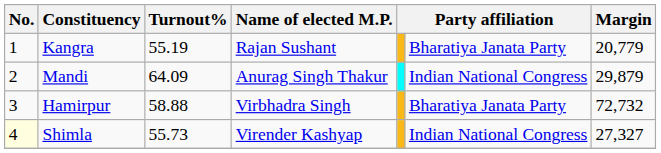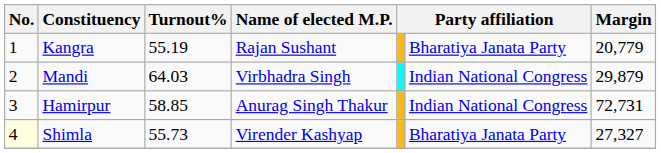Mandi | Turnout%: 64.09 -> 64.03
Mandi | Name of elected M.P.: Anurag Singh Thakur -> Virbhadra Singh
Hamirpur | Turnout%: 58.88 -> 58.85
Hamirpur | Name of elected M.P.: Virbhadra Singh -> Anurag Singh Thakur
Hamirpur | column 6: Bharatiya Janata Party -> Indian National Congress
Hamirpur | Margin: 72,732 -> 72,731
Shimla | column 6: Indian National Congress -> Bharatiya Janata Party
